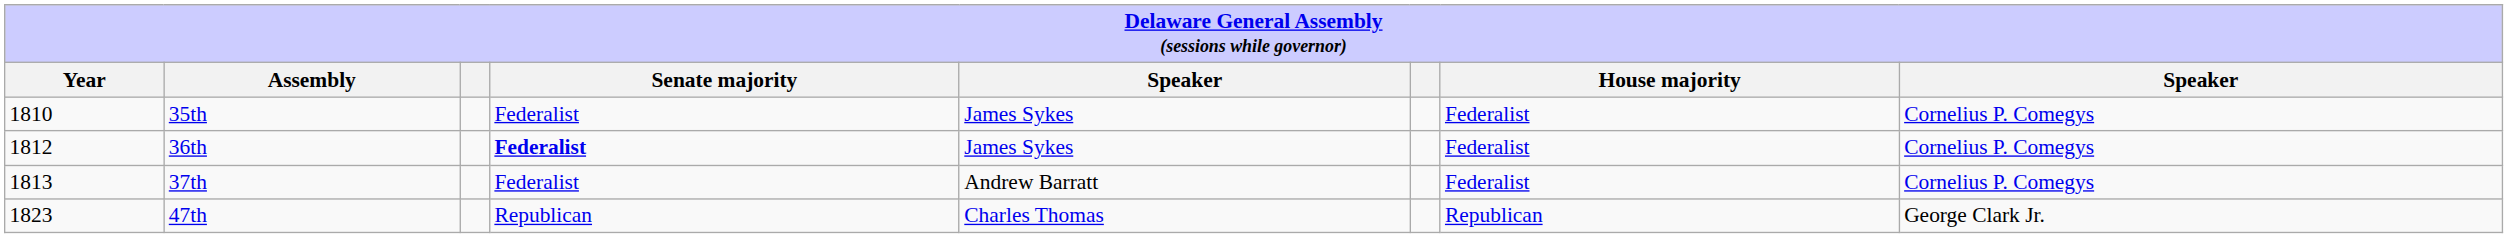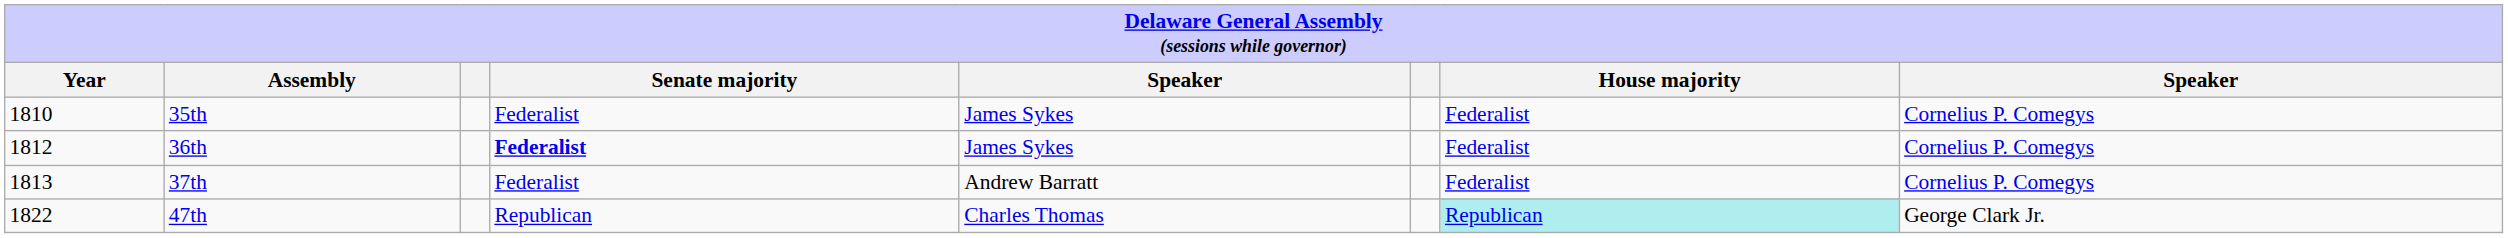47th | Year: 1823 -> 1822
47th | House majority: no background -> paleturquoise background
